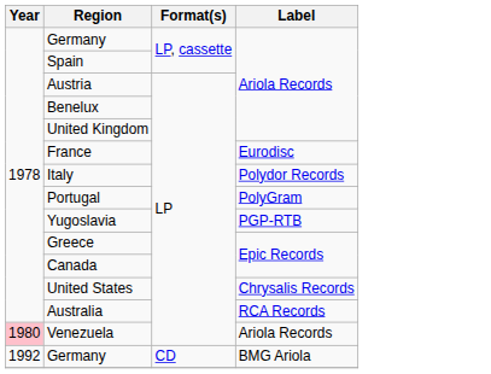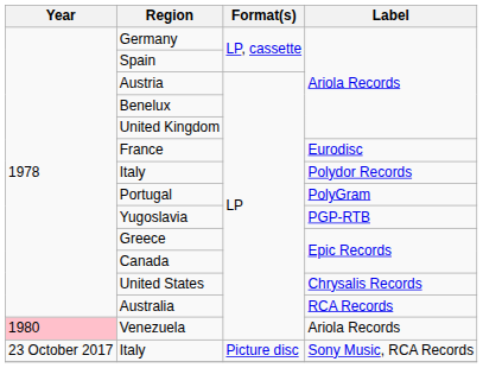- row: 1992 | Germany | CD | BMG Ariola
+ row: 23 October 2017 | Italy | Picture disc | Sony Music, RCA Records
